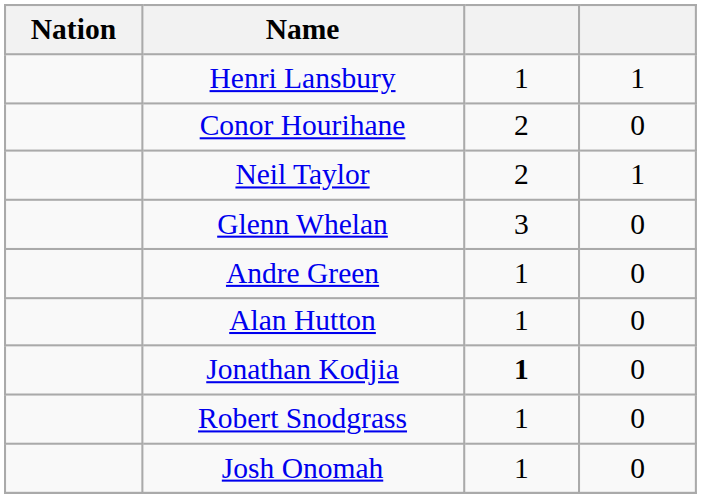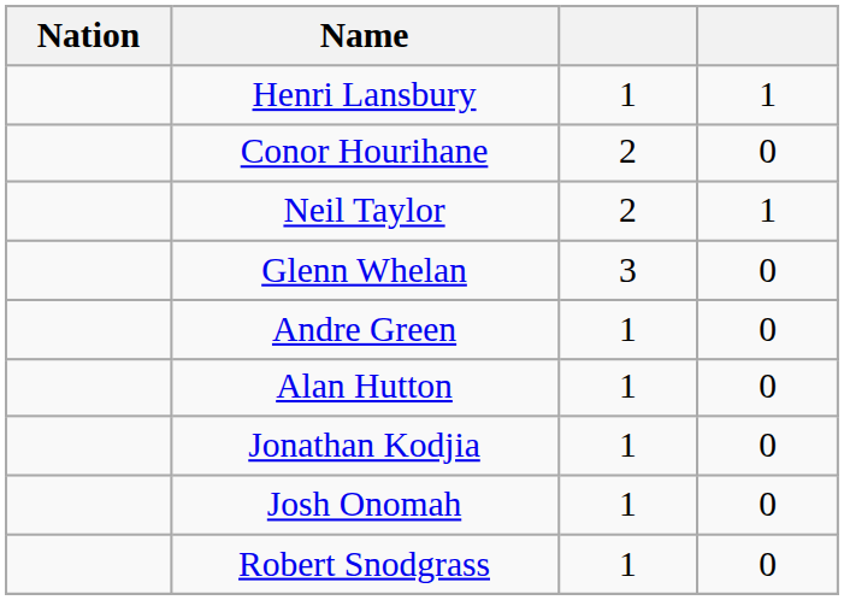Jonathan Kodjia | column 3: bold -> normal
rows swapped: Josh Onomah <-> Robert Snodgrass
